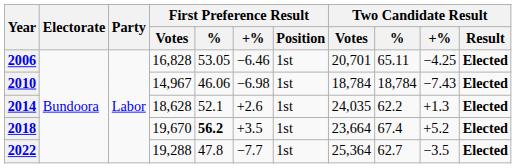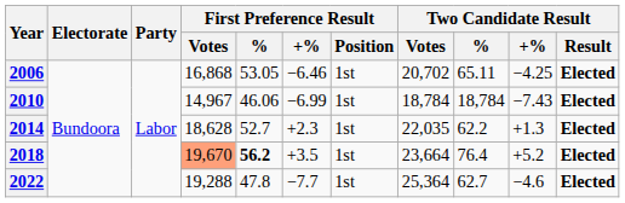2006 | First Preference Result / Votes: 16,828 -> 16,868
2006 | Two Candidate Result / Votes: 20,701 -> 20,702
2010 | First Preference Result / +%: −6.98 -> −6.99
2014 | First Preference Result / %: 52.1 -> 52.7
2014 | First Preference Result / +%: +2.6 -> +2.3
2014 | Two Candidate Result / Votes: 24,035 -> 22,035
2018 | First Preference Result / Votes: no background -> lightsalmon background
2018 | Two Candidate Result / %: 67.4 -> 76.4
2022 | Two Candidate Result / +%: −3.5 -> −4.6
